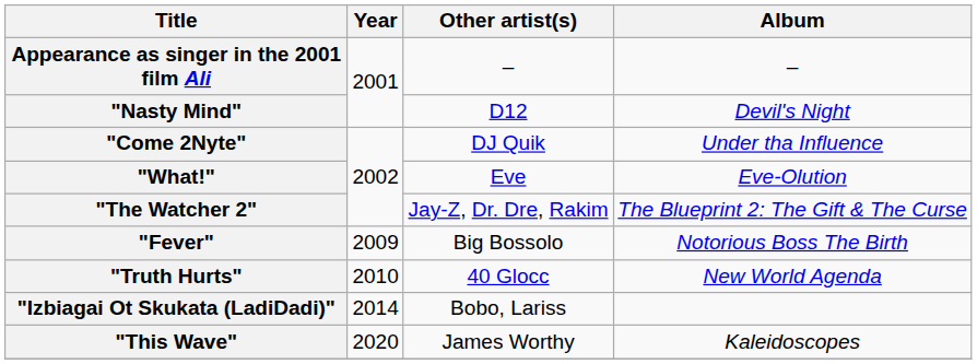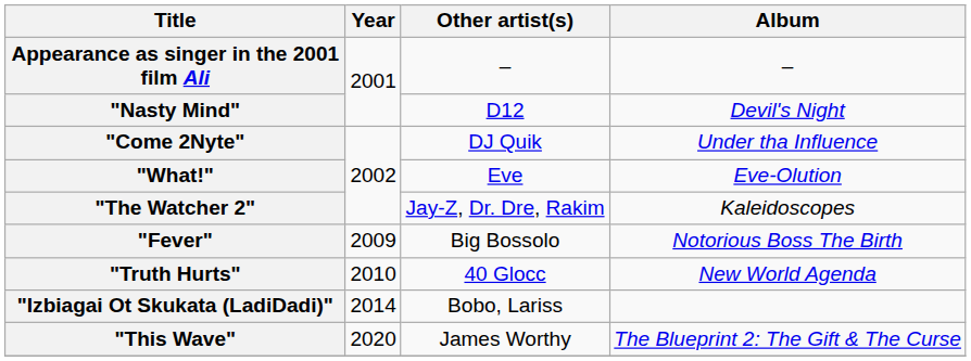"The Watcher 2" | Album: The Blueprint 2: The Gift & The Curse -> Kaleidoscopes
"This Wave" | Album: Kaleidoscopes -> The Blueprint 2: The Gift & The Curse
